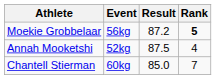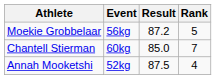Moekie Grobbelaar | Rank: bold -> normal
rows swapped: Annah Mooketshi <-> Chantell Stierman
